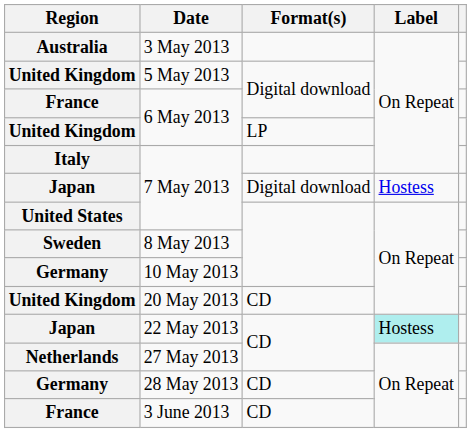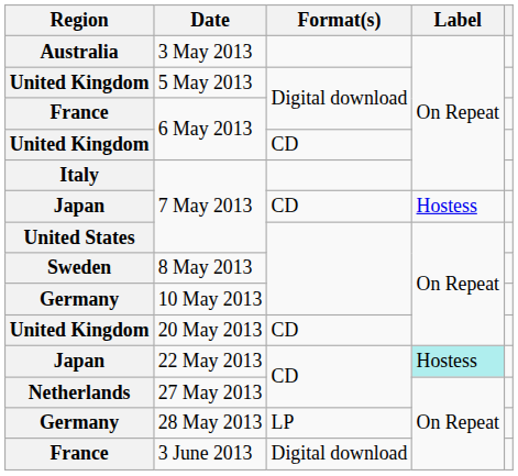United Kingdom / 6 May 2013 | Format(s): LP -> CD
Japan / 7 May 2013 | Format(s): Digital download -> CD
28 May 2013 | Format(s): CD -> LP
3 June 2013 | Format(s): CD -> Digital download
